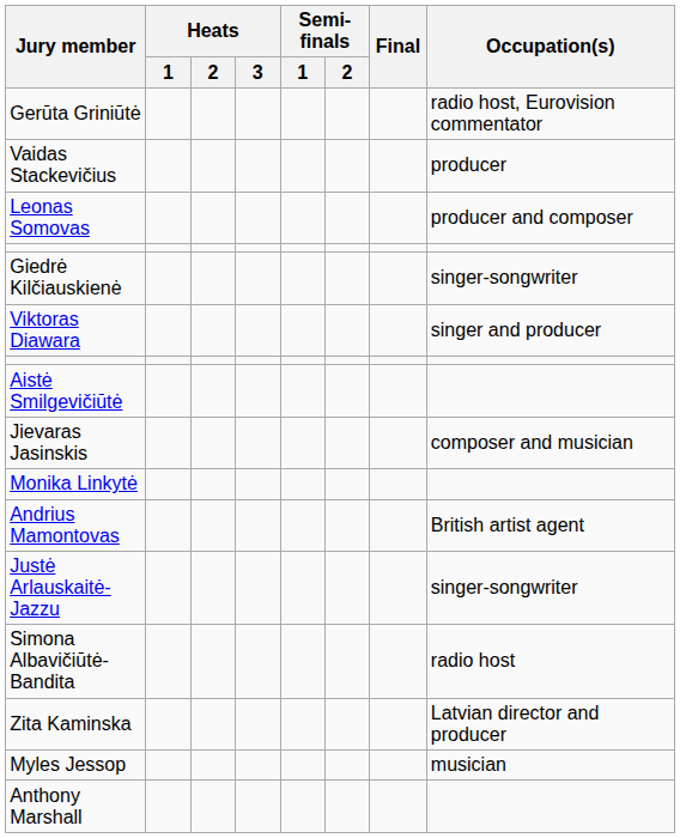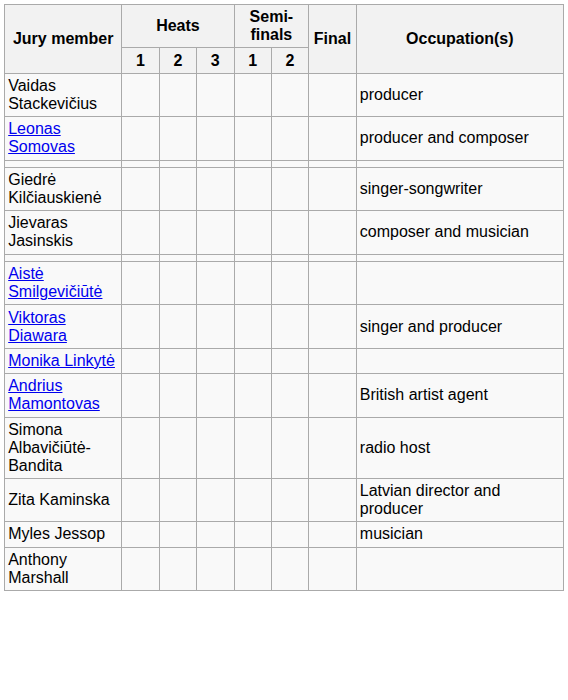- row: Gerūta Griniūtė | radio host, Eurovision commentator
rows swapped: Jievaras Jasinskis <-> Viktoras Diawara
- row: Justė Arlauskaitė-Jazzu | singer-songwriter
